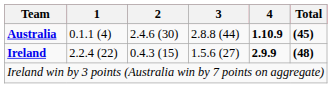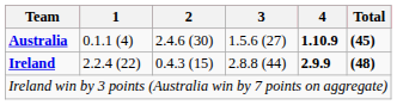Australia | 3: 2.8.8 (44) -> 1.5.6 (27)
Ireland | 3: 1.5.6 (27) -> 2.8.8 (44)
